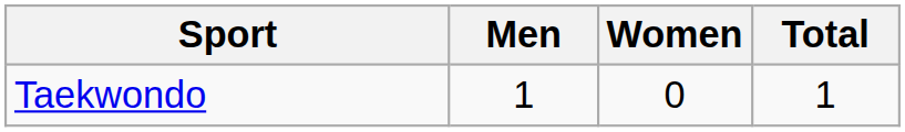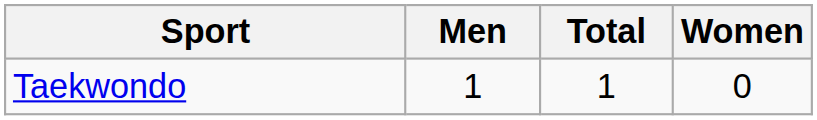columns swapped: Women <-> Total
